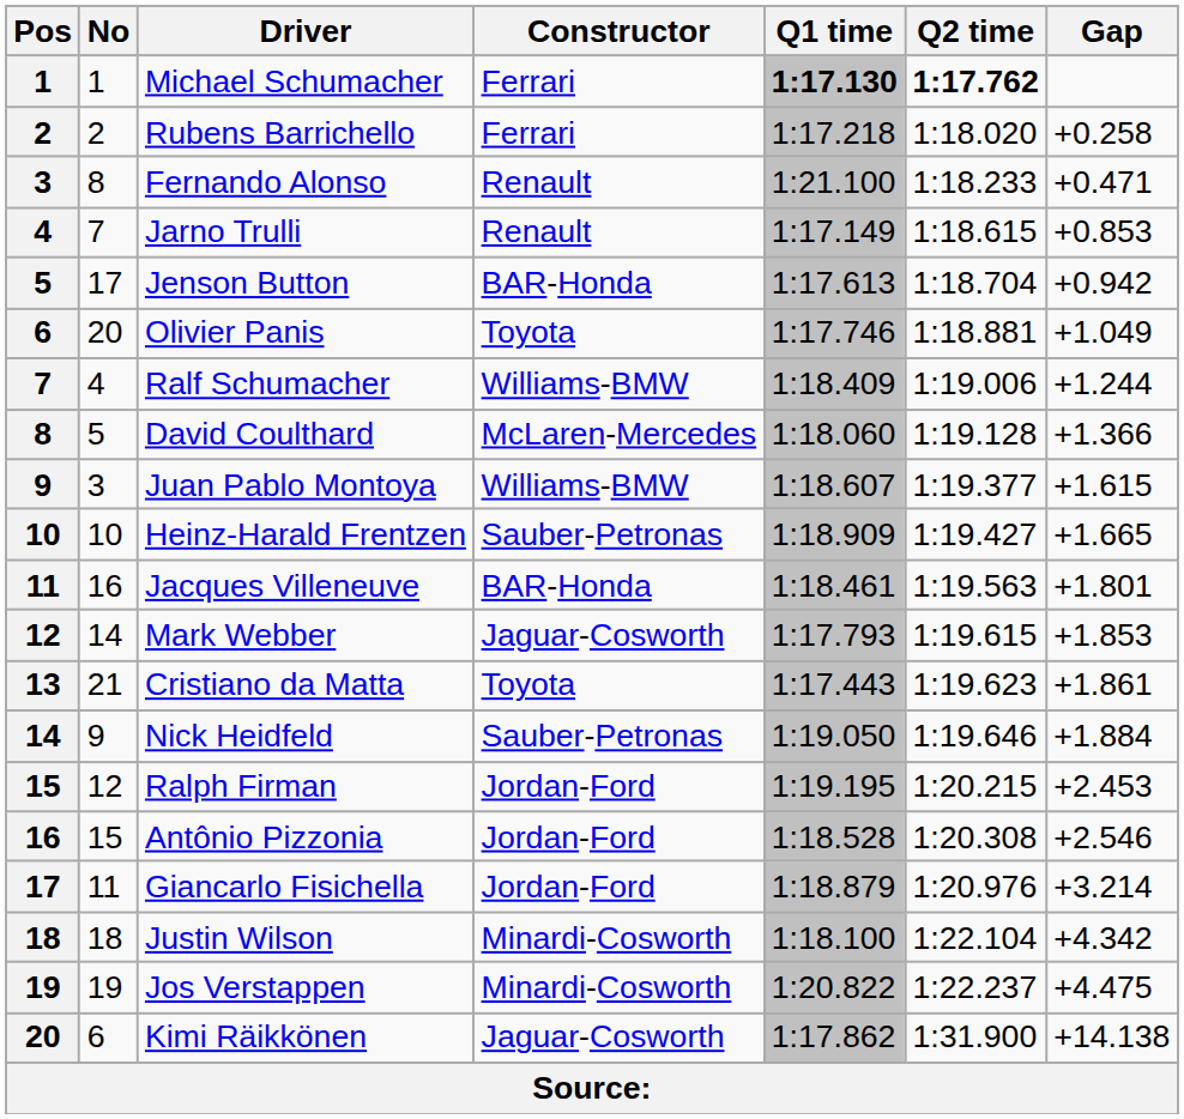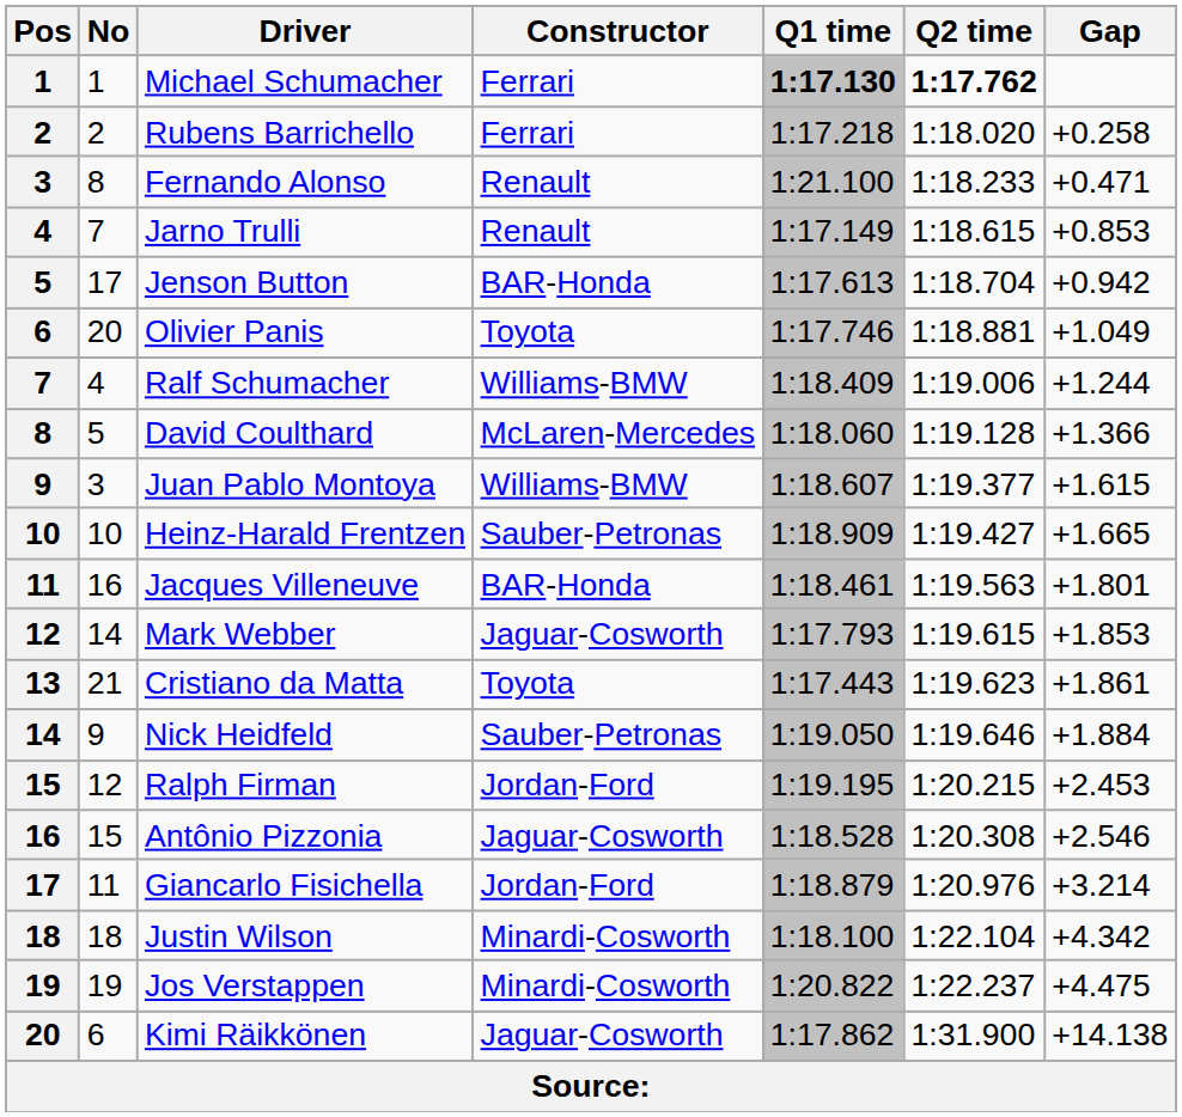Antônio Pizzonia | Constructor: Jordan-Ford -> Jaguar-Cosworth
